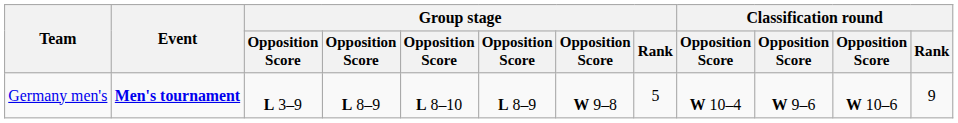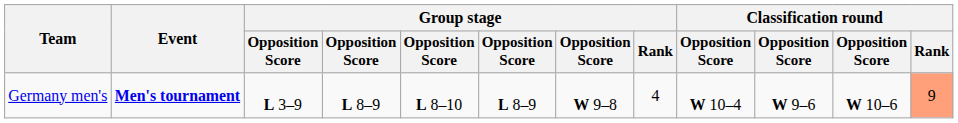Germany men's | Group stage / Rank: 5 -> 4
Germany men's | Classification round / Rank: no background -> lightsalmon background
